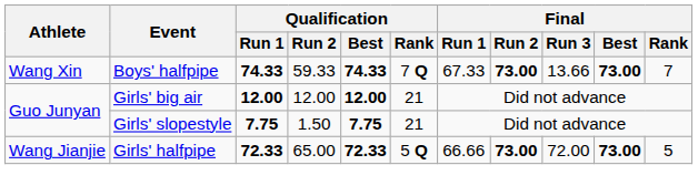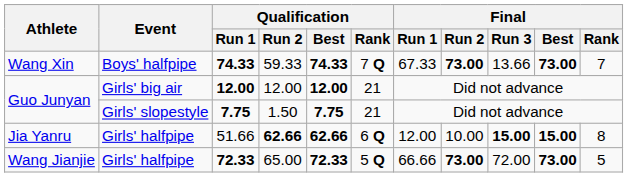+ row: Jia Yanru | Girls' halfpipe | 51.66 | 62.66 | 62.66 | 6 Q | 12.00 | 10.00 | 15.00 | 15.00 | 8
